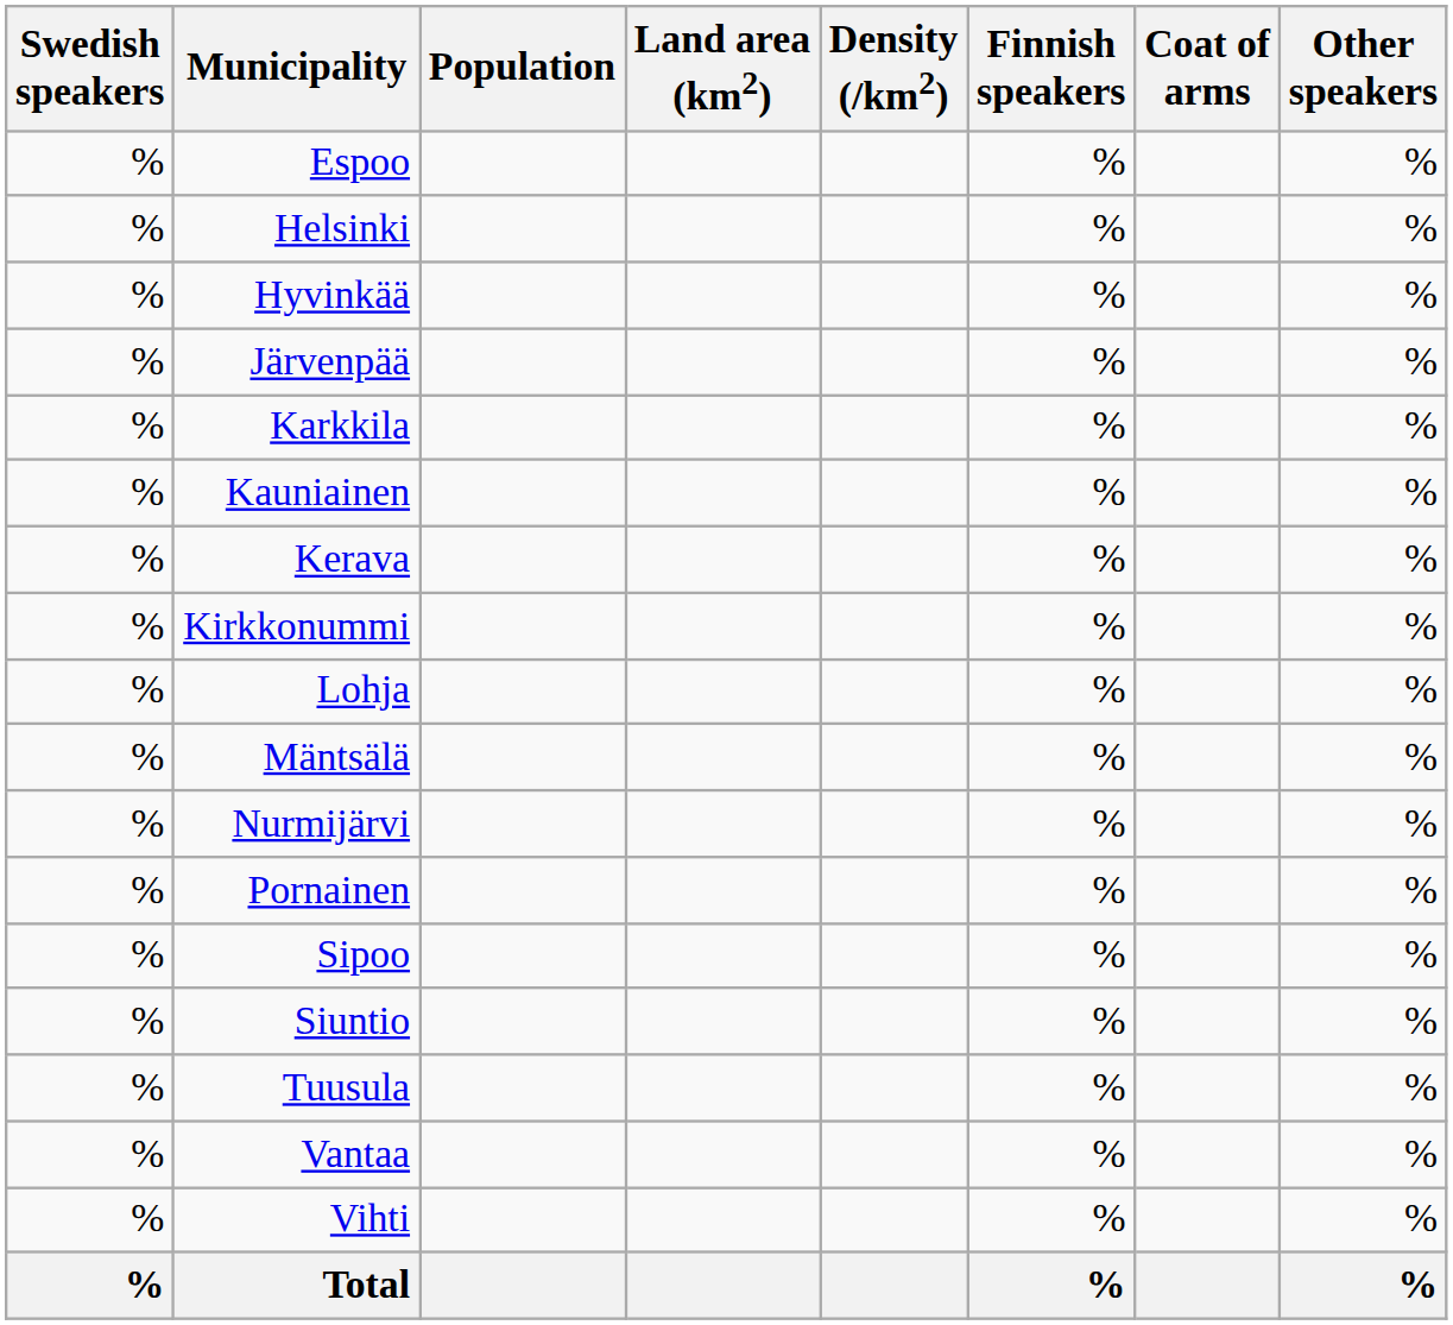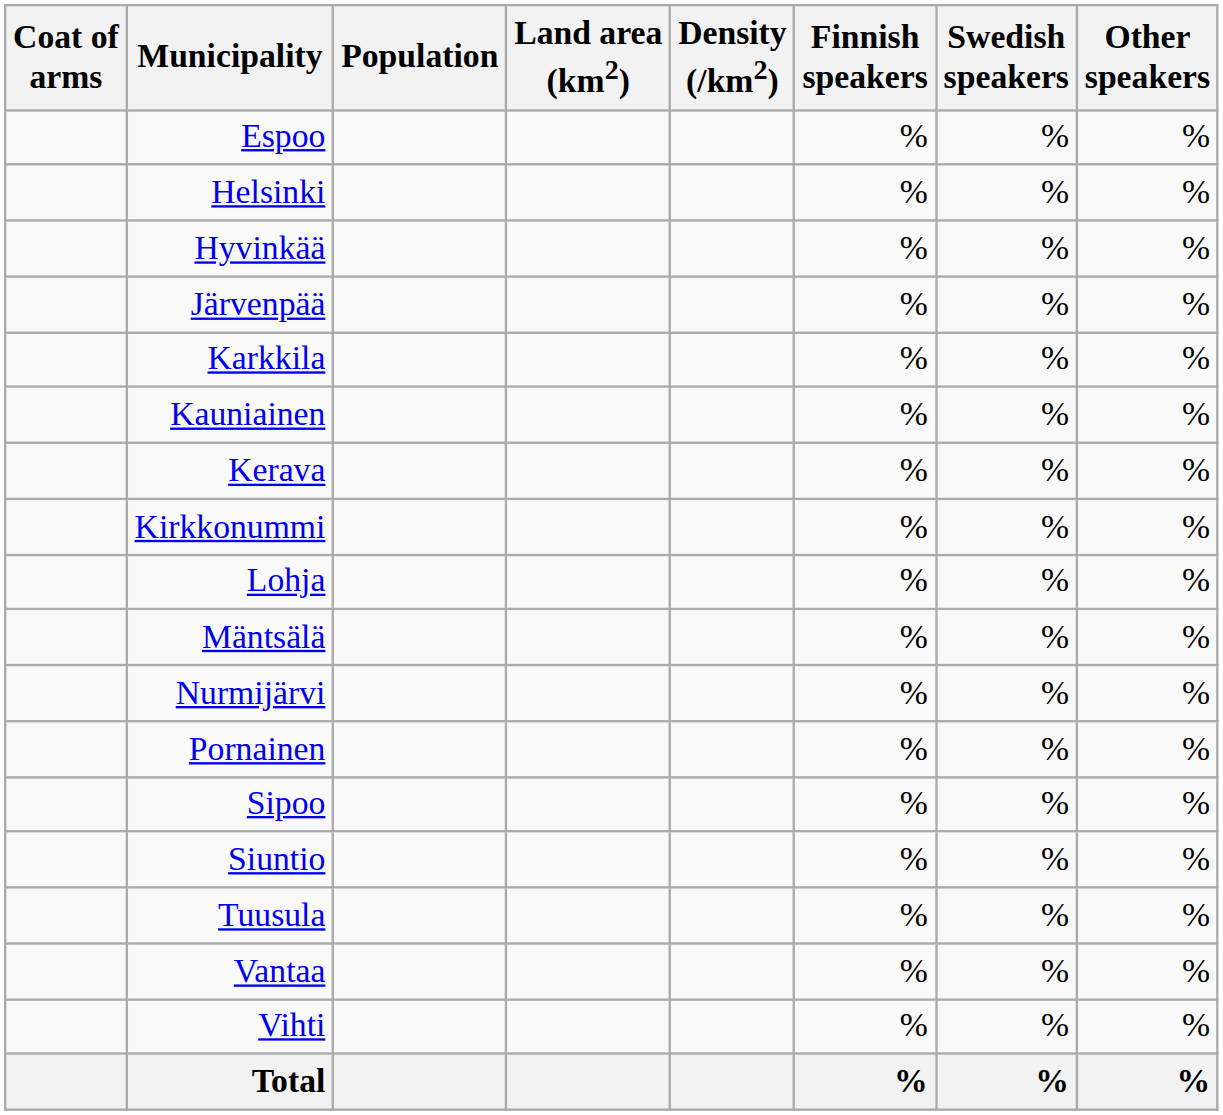columns swapped: Coat of arms <-> Swedish speakers
